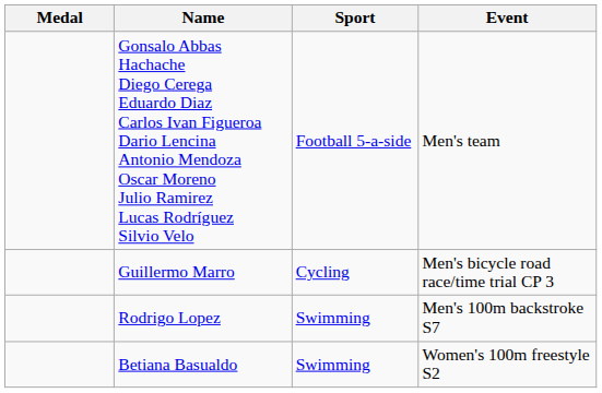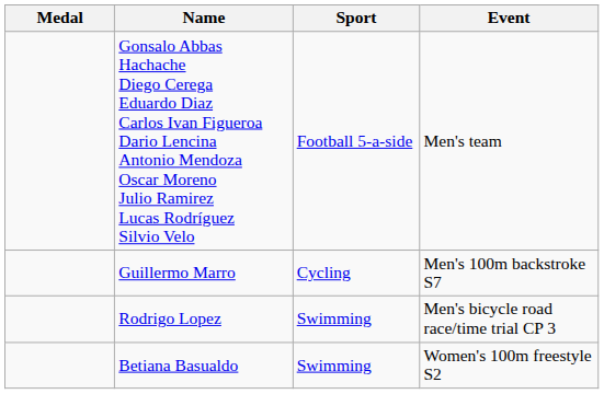Guillermo Marro | Event: Men's bicycle road race/time trial CP 3 -> Men's 100m backstroke S7
Rodrigo Lopez | Event: Men's 100m backstroke S7 -> Men's bicycle road race/time trial CP 3
